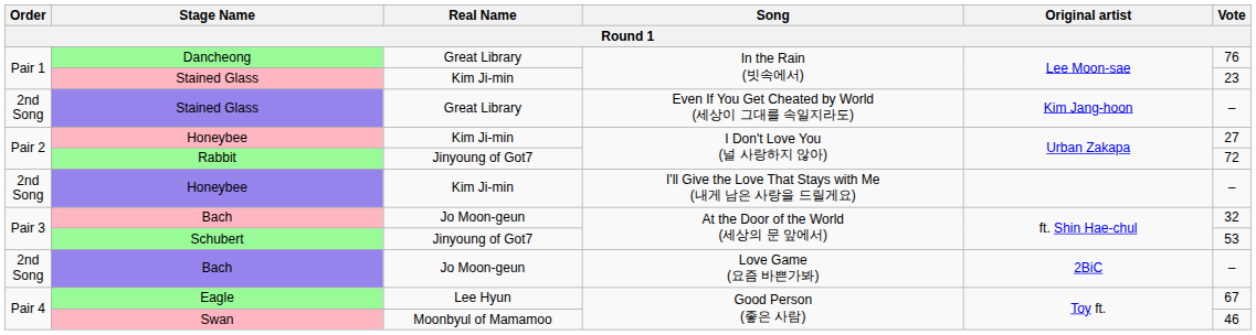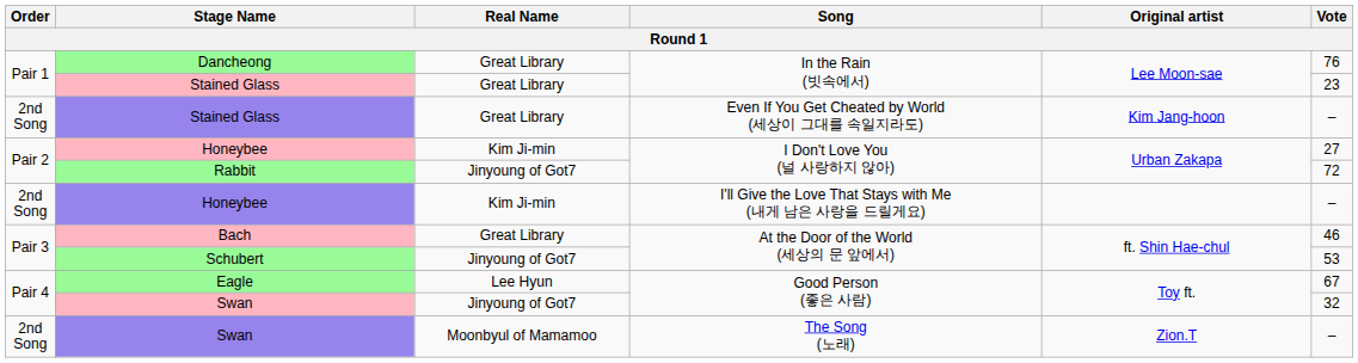Stained Glass / In the Rain (빗속에서) | Real Name: Kim Ji-min -> Great Library
Bach / At the Door of the World (세상의 문 앞에서) | Real Name: Jo Moon-geun -> Great Library
Bach / At the Door of the World (세상의 문 앞에서) | Vote: 32 -> 46
- row: 2nd Song | Bach | Jo Moon-geun | Love Game (요즘 바쁜가봐) | 2BiC | –
Swan / Good Person (좋은 사람) | Real Name: Moonbyul of Mamamoo -> Jinyoung of Got7
Swan / Good Person (좋은 사람) | Vote: 46 -> 32
+ row: 2nd Song | Swan | Moonbyul of Mamamoo | The Song (노래) | Zion.T | –
